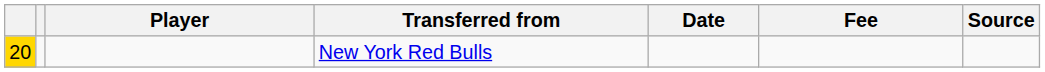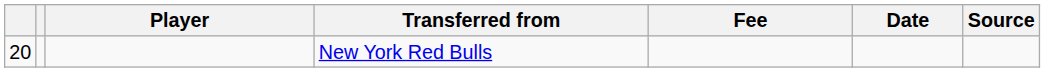columns swapped: Fee <-> Date
New York Red Bulls | column 1: gold background -> no background
